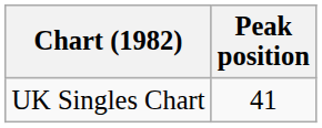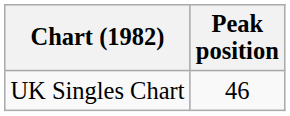UK Singles Chart | Peak position: 41 -> 46
